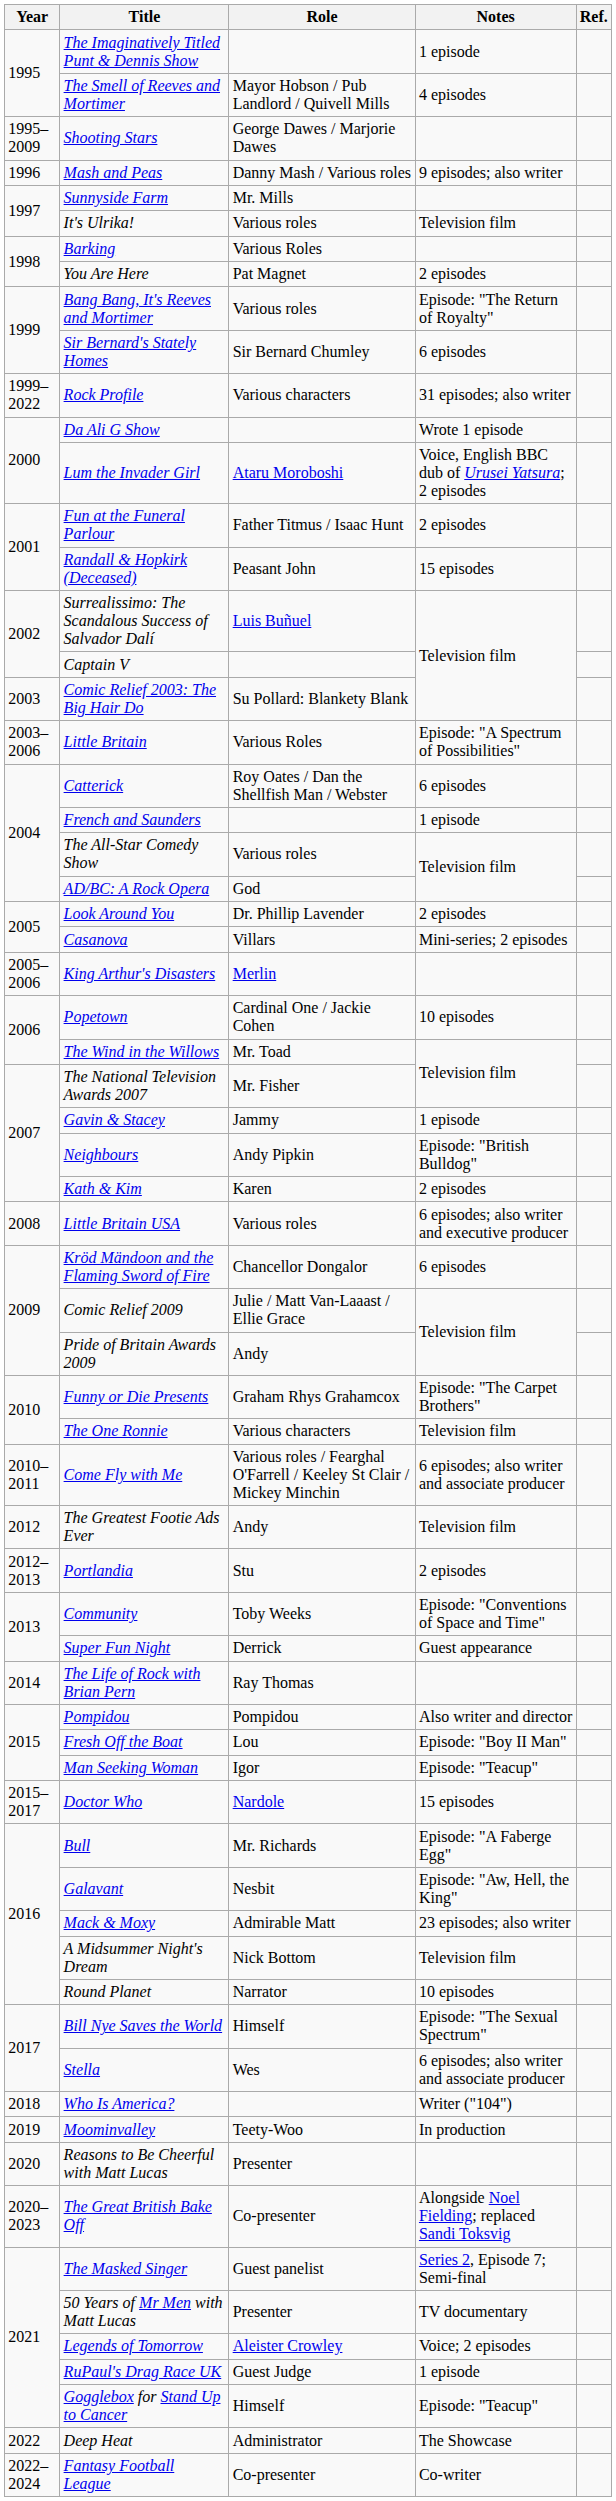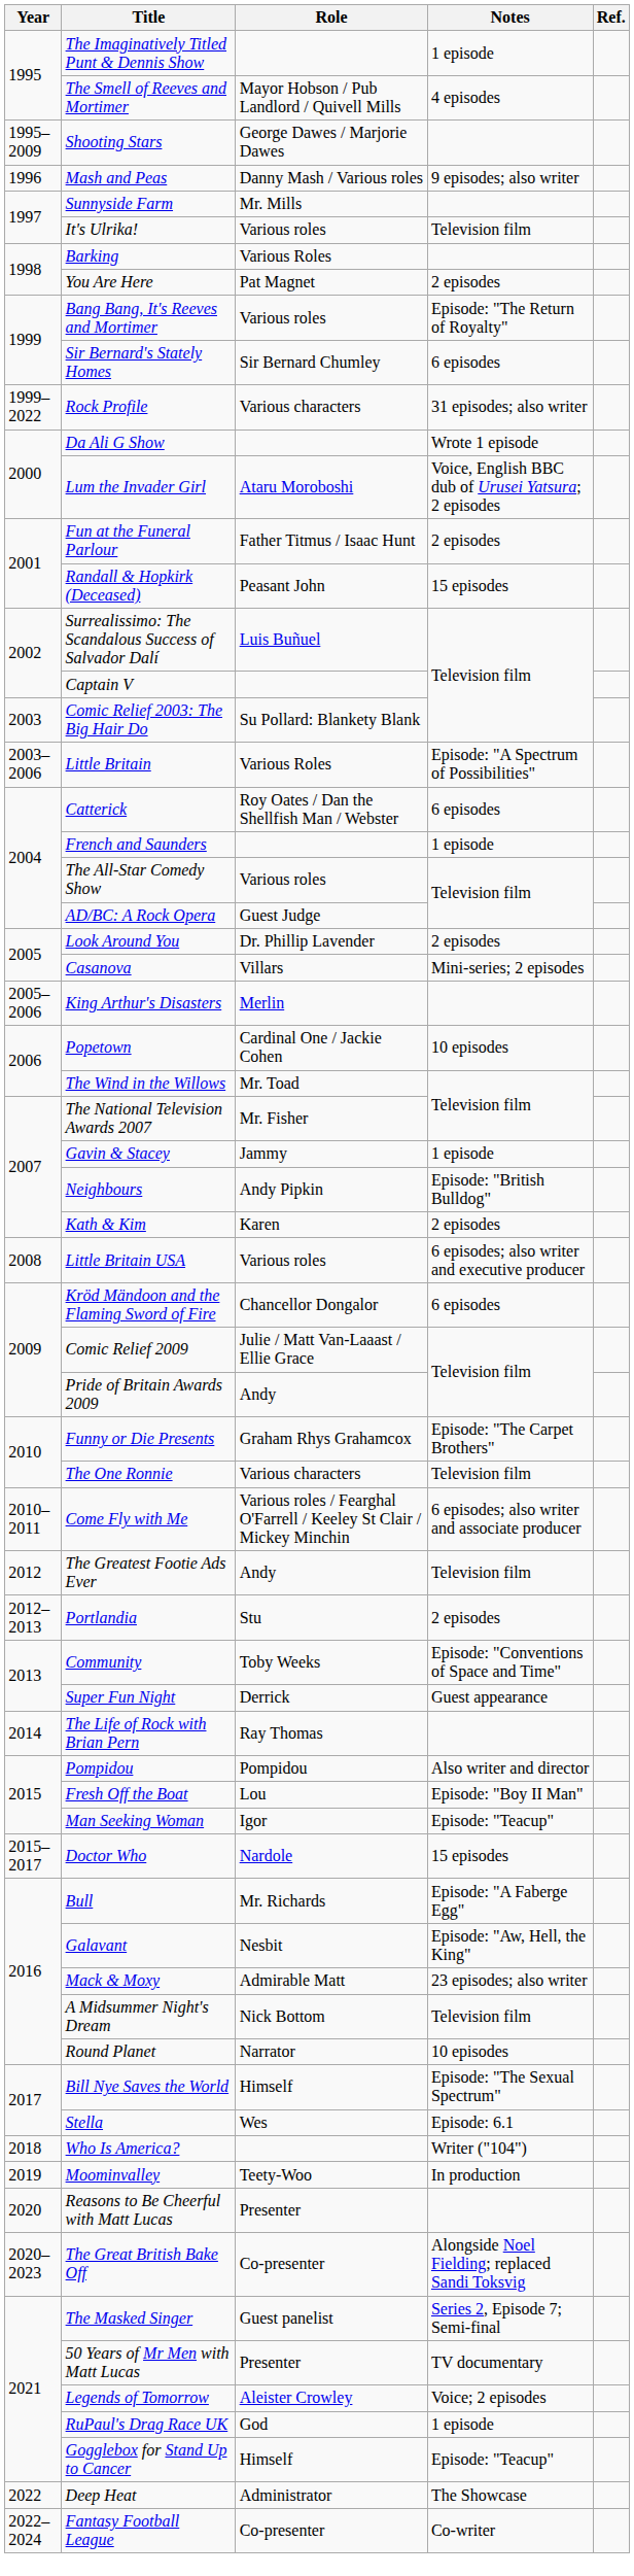AD/BC: A Rock Opera | Role: God -> Guest Judge
Stella | Notes: 6 episodes; also writer and associate producer -> Episode: 6.1
RuPaul's Drag Race UK | Role: Guest Judge -> God
